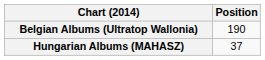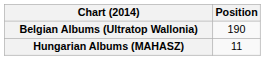Hungarian Albums (MAHASZ) | Position: 37 -> 11
